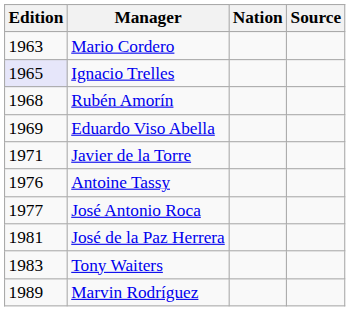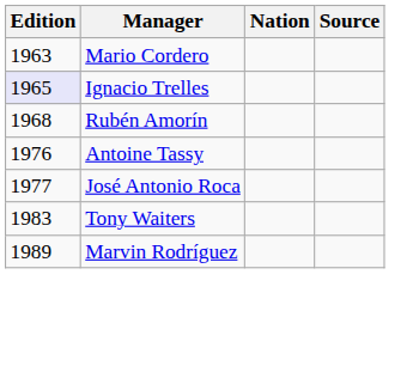- row: 1969 | Eduardo Viso Abella
- row: 1971 | Javier de la Torre
- row: 1981 | José de la Paz Herrera
